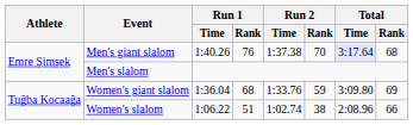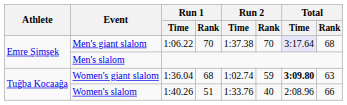Men's giant slalom | Run 1 / Time: 1:40.26 -> 1:06.22
Men's giant slalom | Run 1 / Rank: 76 -> 70
Women's giant slalom | Run 2 / Time: 1:33.76 -> 1:02.74
Women's giant slalom | Total / Time: normal -> bold
Women's giant slalom | Total / Rank: 69 -> 63
Women's slalom | Run 1 / Time: 1:06.22 -> 1:40.26
Women's slalom | Run 2 / Time: 1:02.74 -> 1:33.76
Women's slalom | Run 2 / Rank: 38 -> 40
